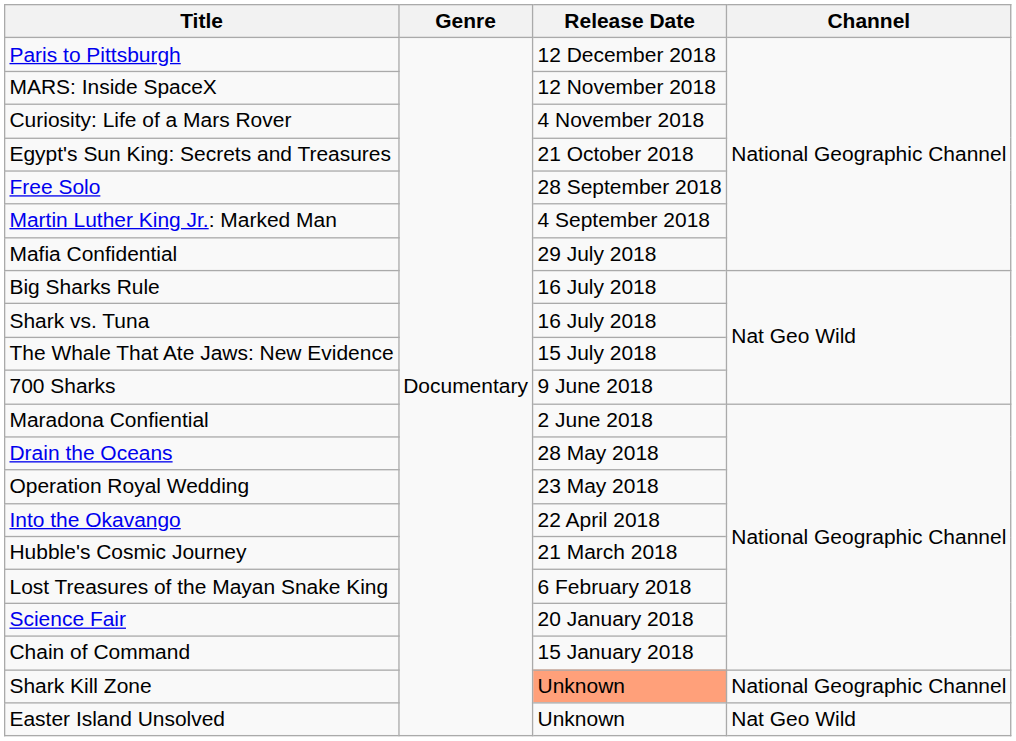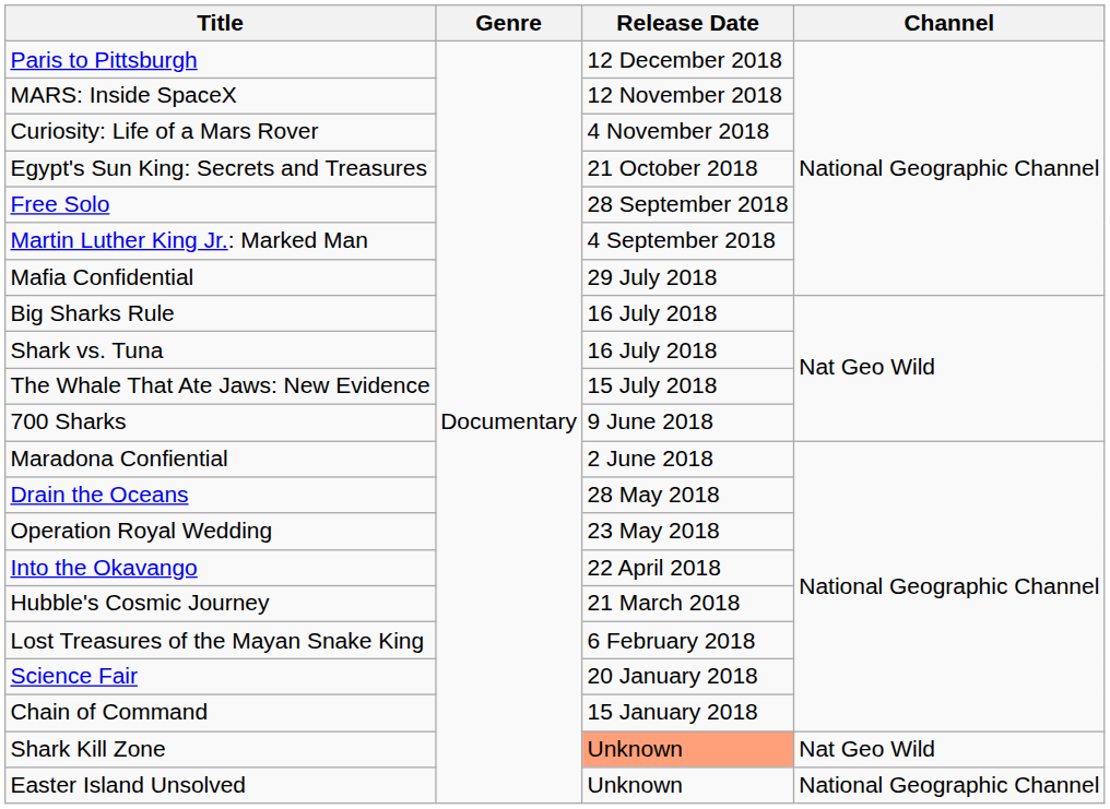Shark Kill Zone | Channel: National Geographic Channel -> Nat Geo Wild
Easter Island Unsolved | Channel: Nat Geo Wild -> National Geographic Channel
